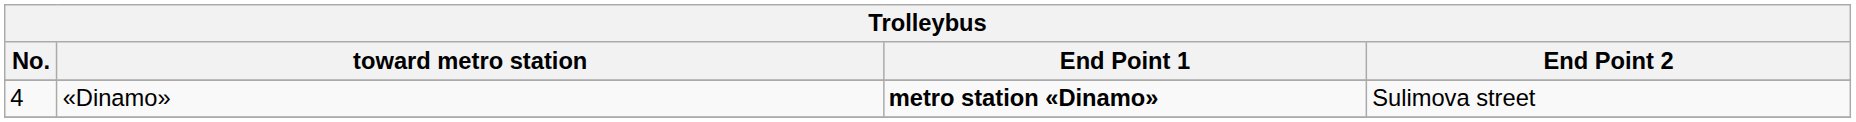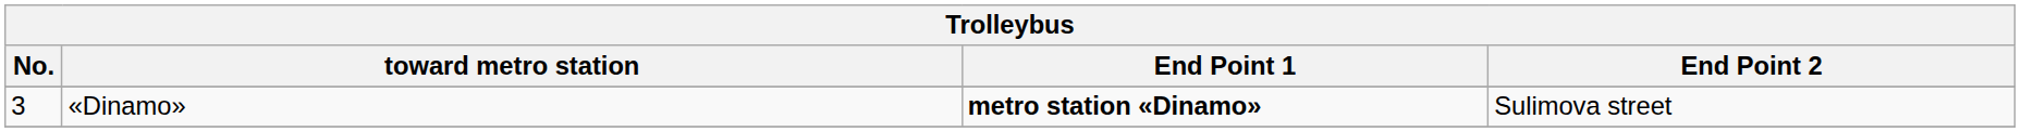«Dinamo» | No.: 4 -> 3
